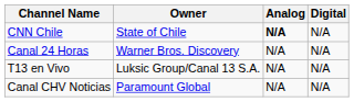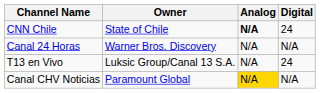CNN Chile | Digital: N/A -> 24
T13 en Vivo | Digital: N/A -> 24
Canal CHV Noticias | Analog: no background -> gold background
